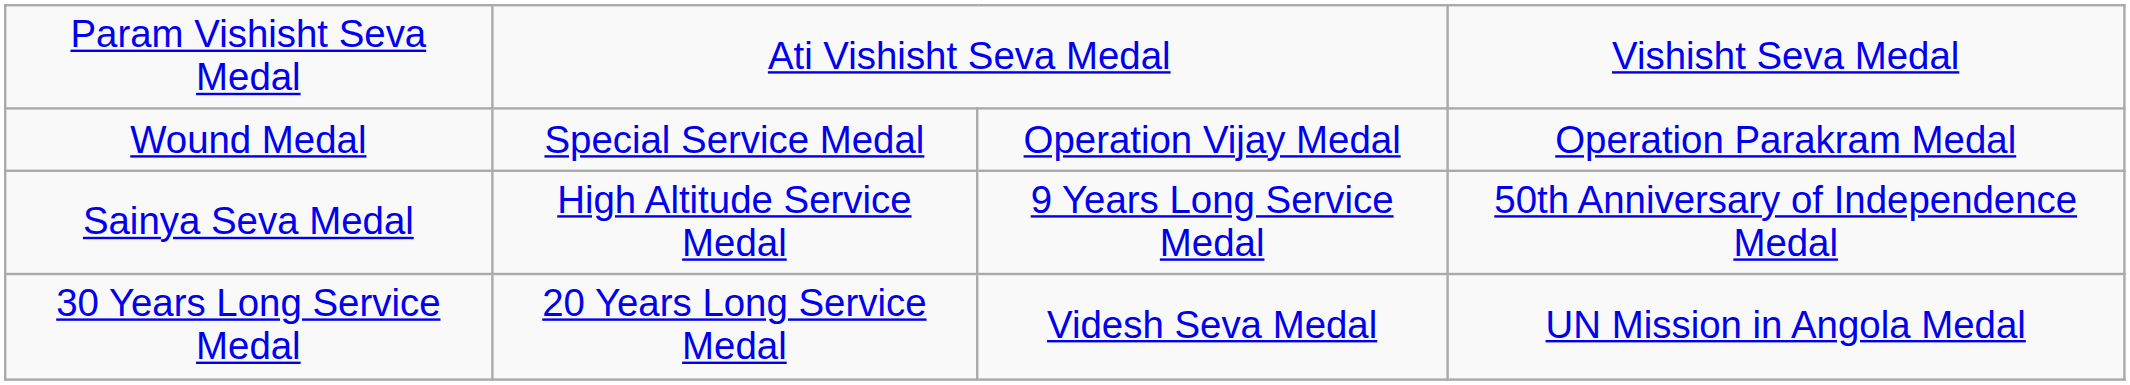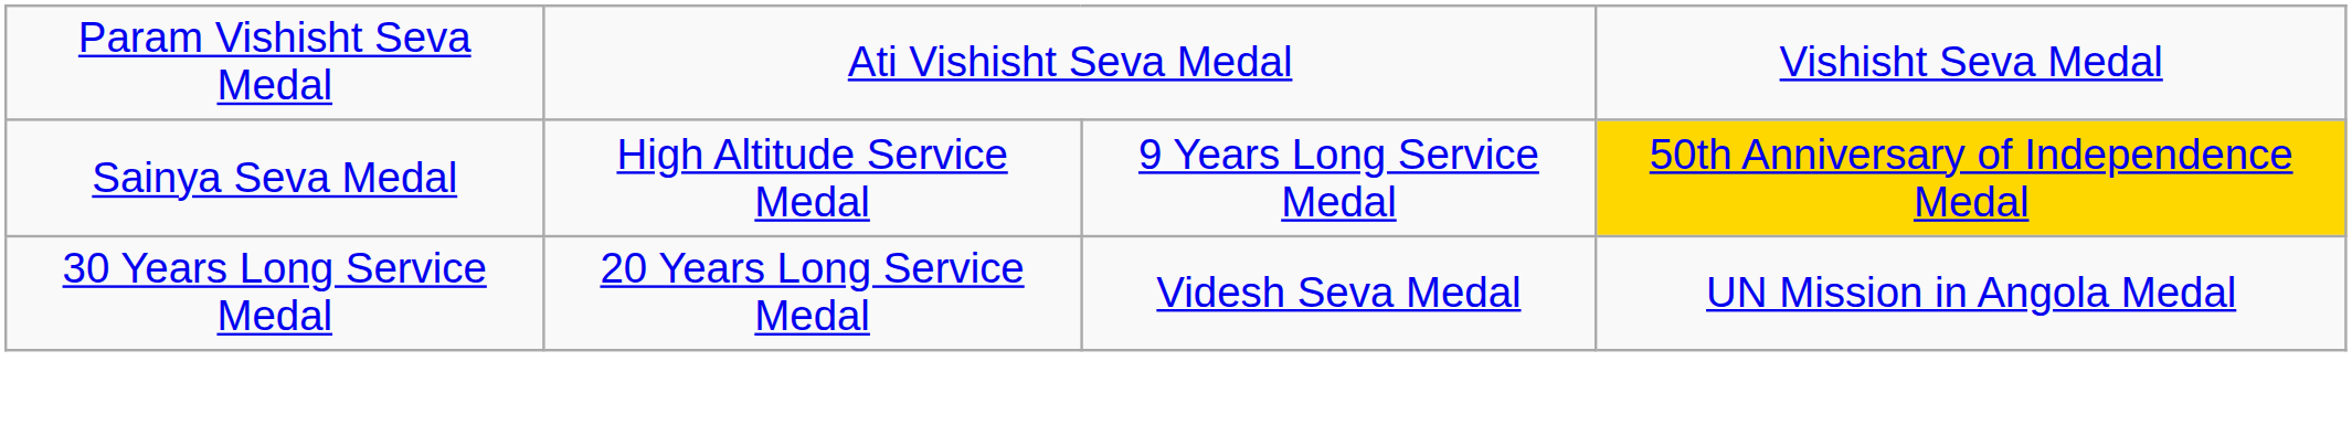- row: Wound Medal | Special Service Medal | Operation Vijay Medal | Operation Parakram Medal
Sainya Seva Medal | column 4: no background -> gold background
